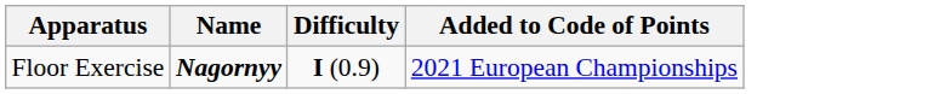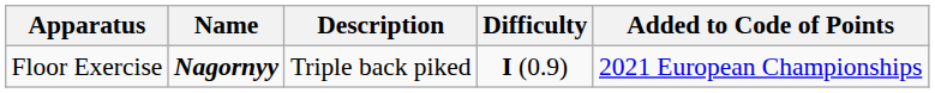+ column: Description | Triple back piked
